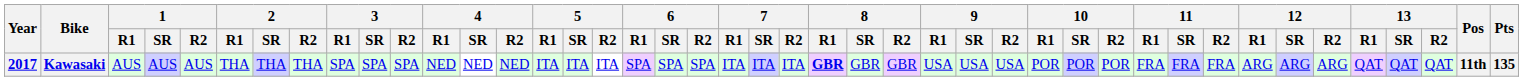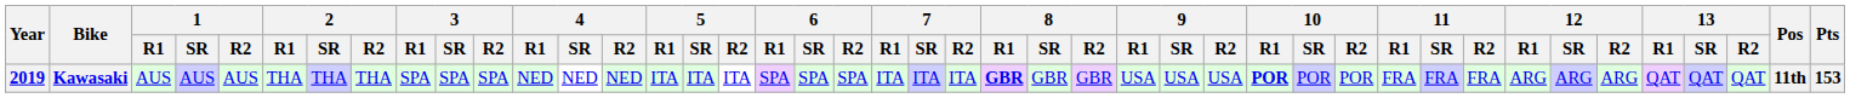Kawasaki | Year: 2017 -> 2019
Kawasaki | 10 / R1: normal -> bold
Kawasaki | Pts: 135 -> 153
